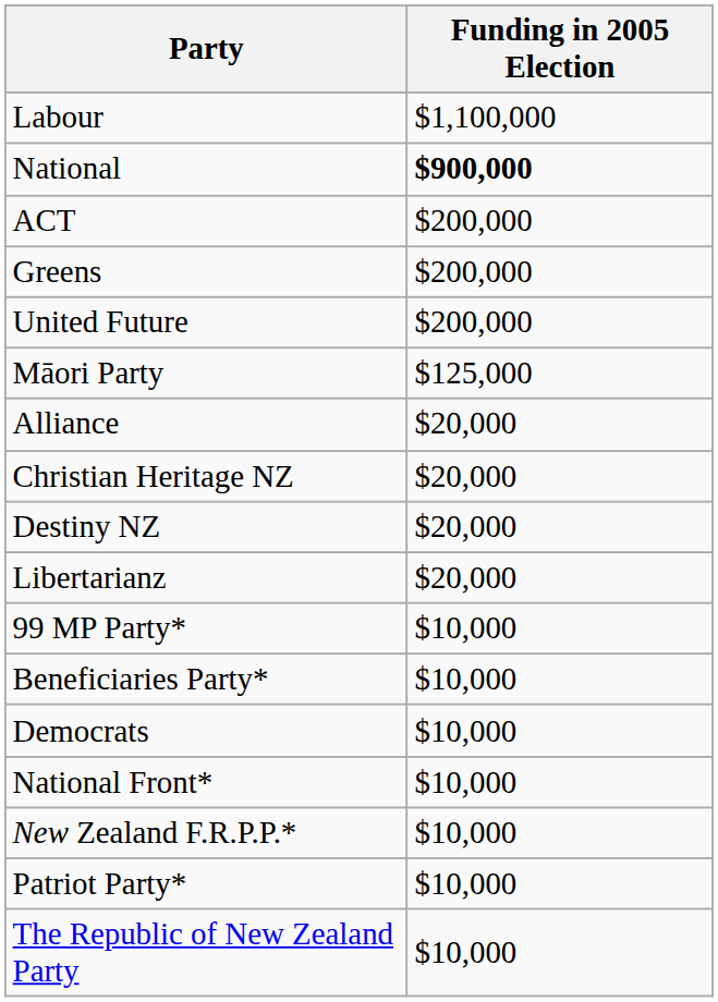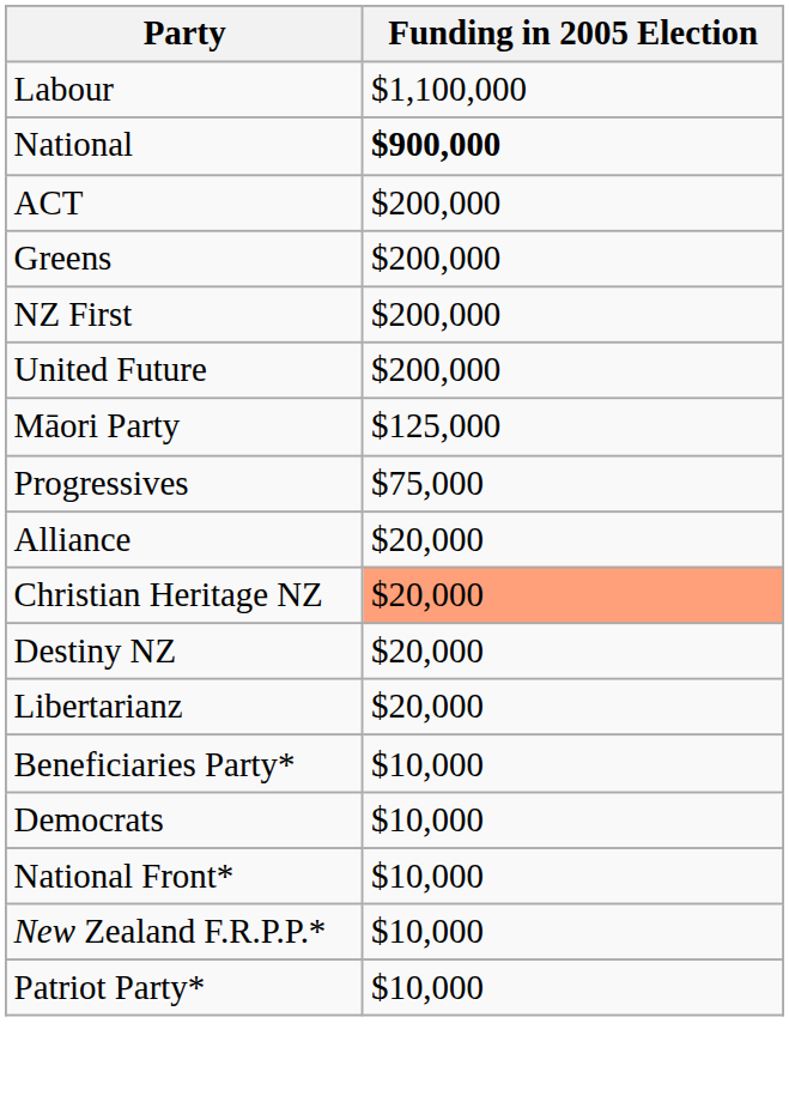+ row: NZ First | $200,000
+ row: Progressives | $75,000
Christian Heritage NZ | Funding in 2005 Election: no background -> lightsalmon background
- row: 99 MP Party* | $10,000
- row: The Republic of New Zealand Party | $10,000
